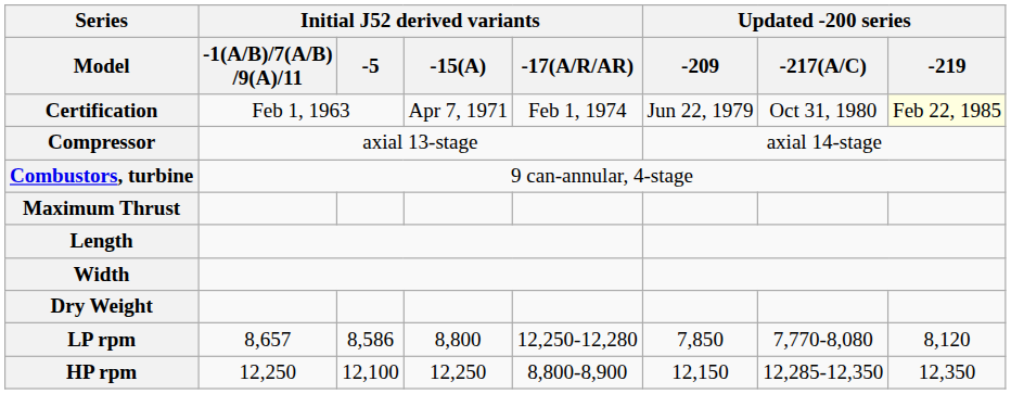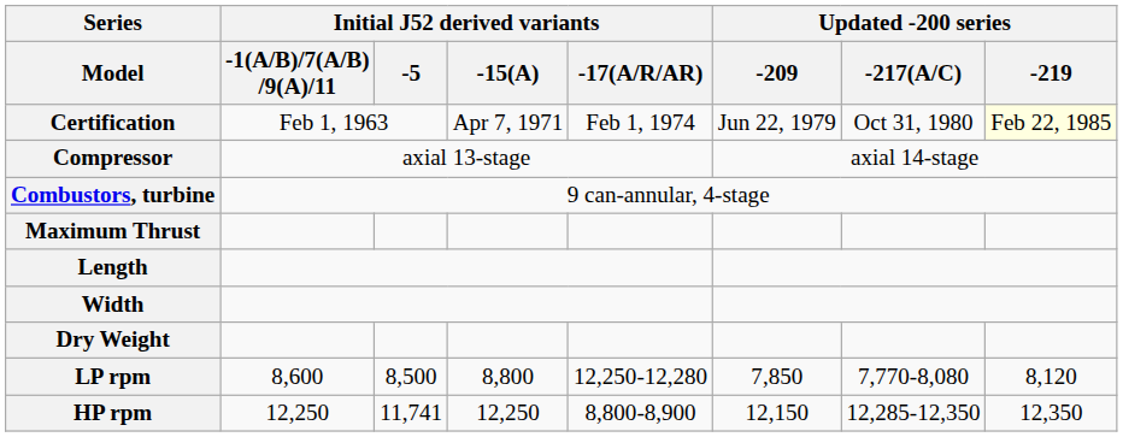LP rpm | Initial J52 derived variants / -1(A/B)/7(A/B) /9(A)/11: 8,657 -> 8,600
LP rpm | Initial J52 derived variants / -5: 8,586 -> 8,500
HP rpm | Initial J52 derived variants / -5: 12,100 -> 11,741
